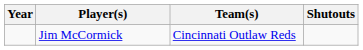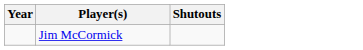- column: Team(s) | Cincinnati Outlaw Reds
